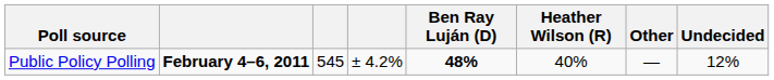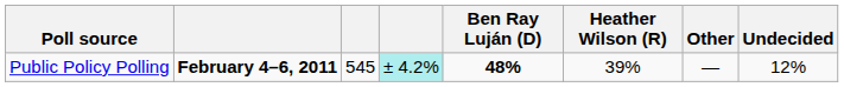Public Policy Polling | column 4: no background -> paleturquoise background
Public Policy Polling | Heather Wilson (R): 40% -> 39%
